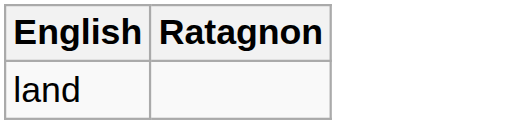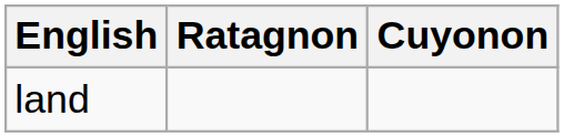+ column: Cuyonon
